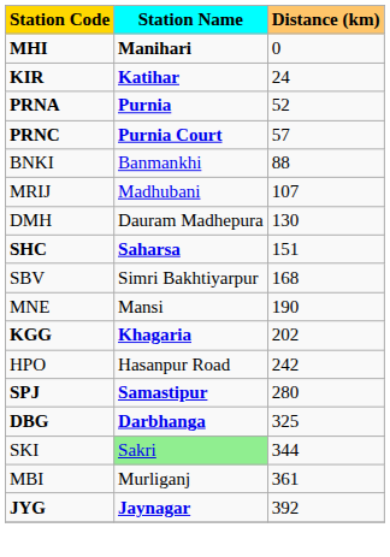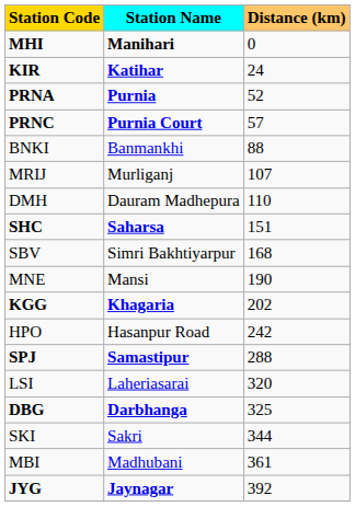MRIJ | Station Name: Madhubani -> Murliganj
DMH | Distance (km): 130 -> 110
SPJ | Distance (km): 280 -> 288
+ row: LSI | Laheriasarai | 320
SKI | Station Name: lightgreen background -> no background
MBI | Station Name: Murliganj -> Madhubani
